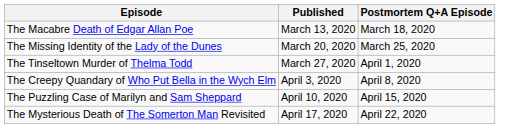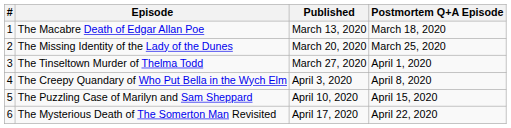+ column: # | 1 | 2 | 3 | 4 | 5 | 6
